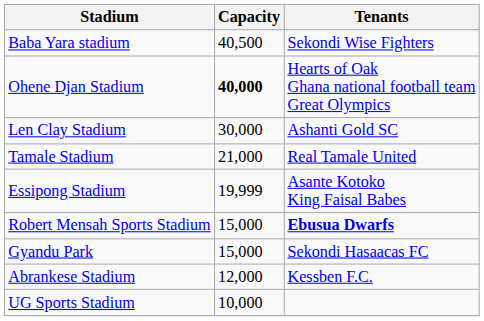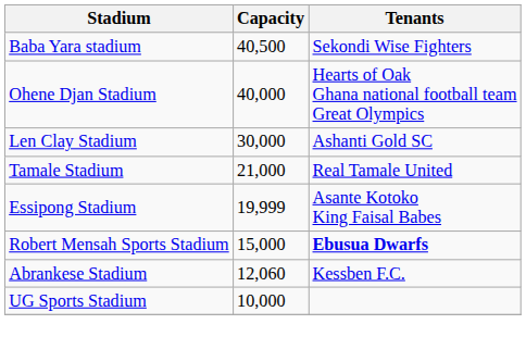Ohene Djan Stadium | Capacity: bold -> normal
- row: Gyandu Park | 15,000 | Sekondi Hasaacas FC
Abrankese Stadium | Capacity: 12,000 -> 12,060
